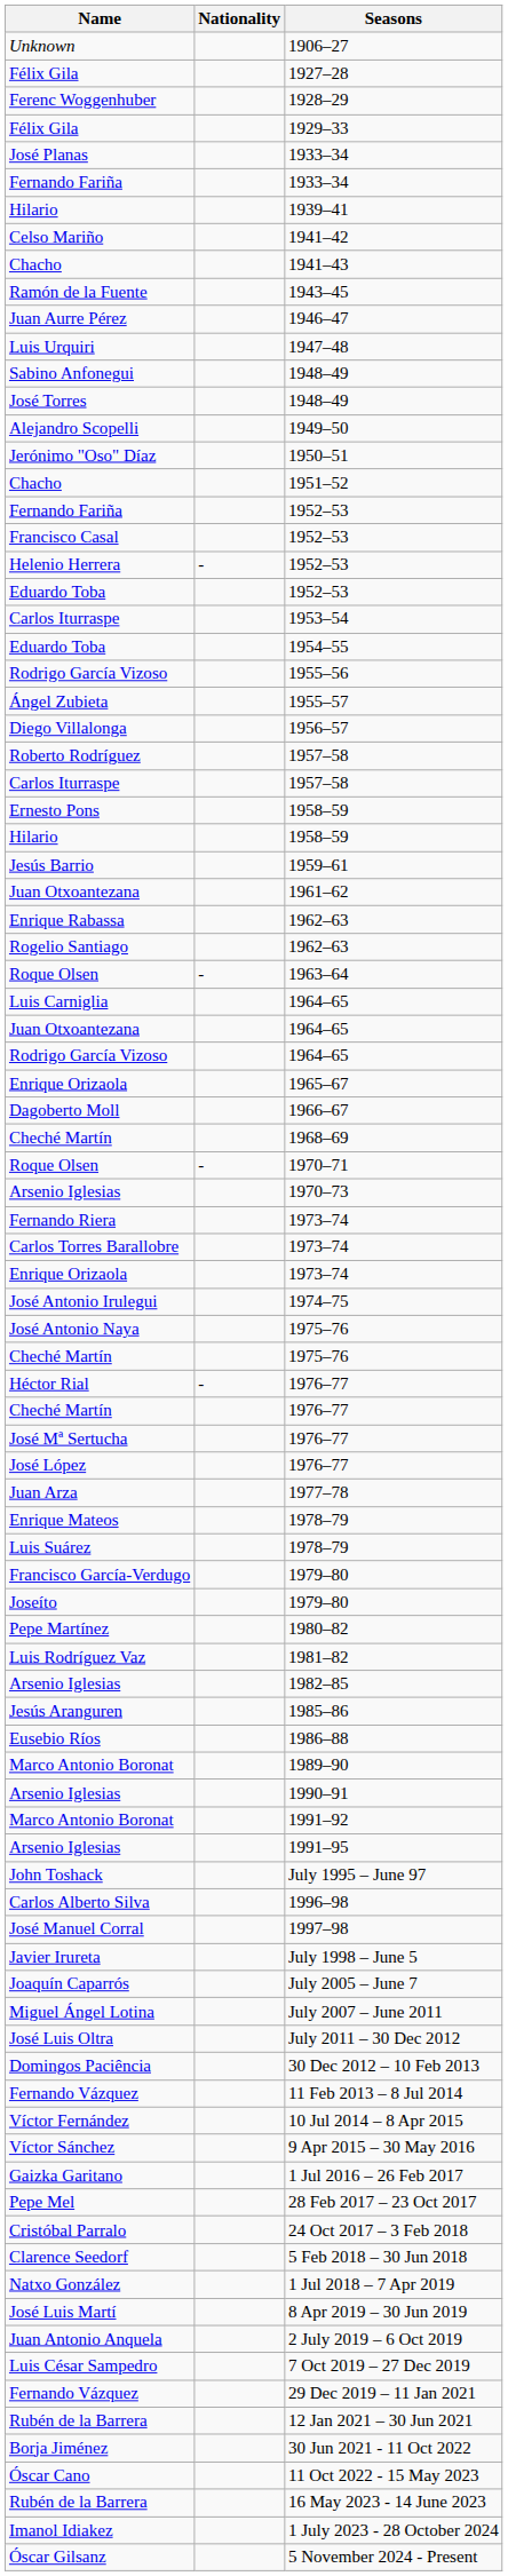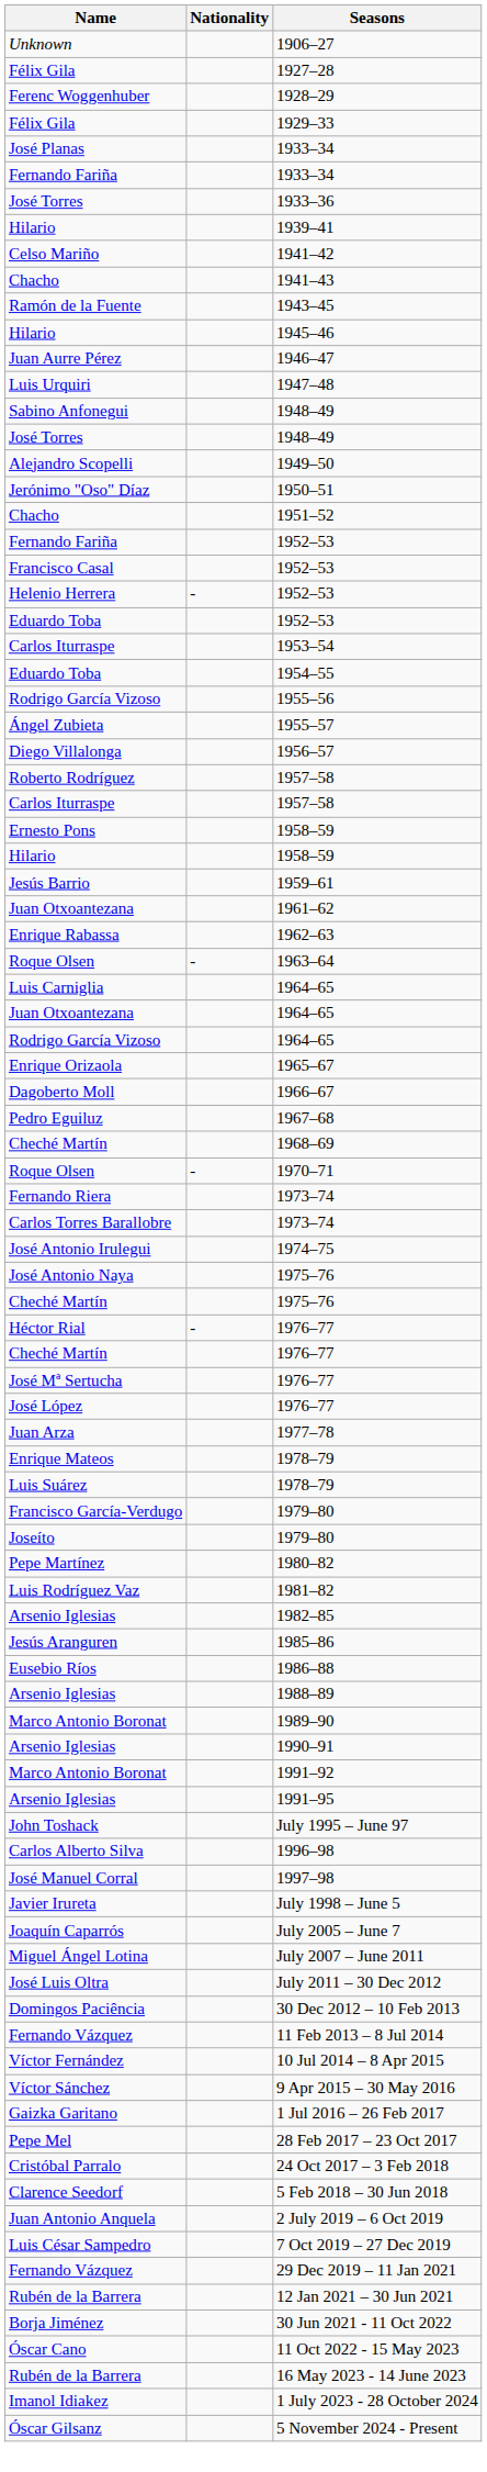+ row: José Torres | 1933–36
+ row: Hilario | 1945–46
- row: Rogelio Santiago | 1962–63
+ row: Pedro Eguiluz | 1967–68
- row: Arsenio Iglesias | 1970–73
- row: Enrique Orizaola | 1973–74
+ row: Arsenio Iglesias | 1988–89
- row: Natxo González | 1 Jul 2018 – 7 Apr 2019
- row: José Luis Martí | 8 Apr 2019 – 30 Jun 2019
